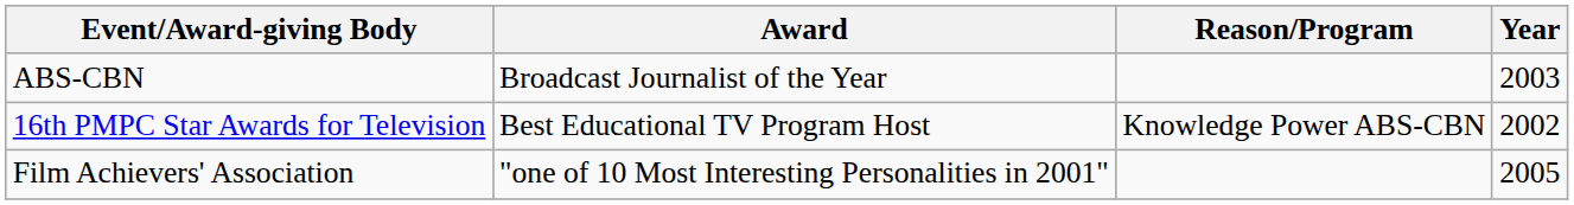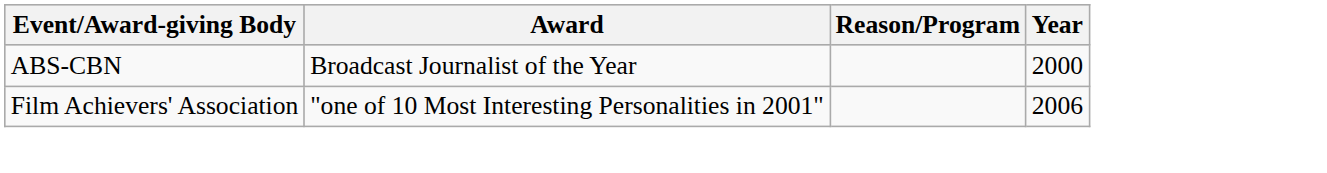ABS-CBN | Year: 2003 -> 2000
- row: 16th PMPC Star Awards for Television | Best Educational TV Program Host | Knowledge Power ABS-CBN | 2002
Film Achievers' Association | Year: 2005 -> 2006
